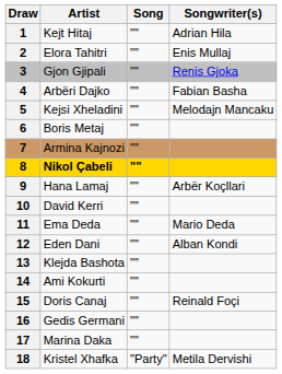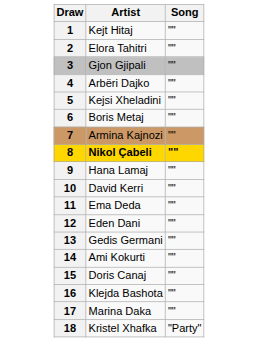- column: Songwriter(s) | Adrian Hila | Enis Mullaj | Renis Gjoka | Fabian Basha | Melodajn Mancaku | Arbër Koçllari | Mario Deda | Alban Kondi | Reinald Foçi | Metila Dervishi
13 | Artist: Klejda Bashota -> Gedis Germani
16 | Artist: Gedis Germani -> Klejda Bashota
